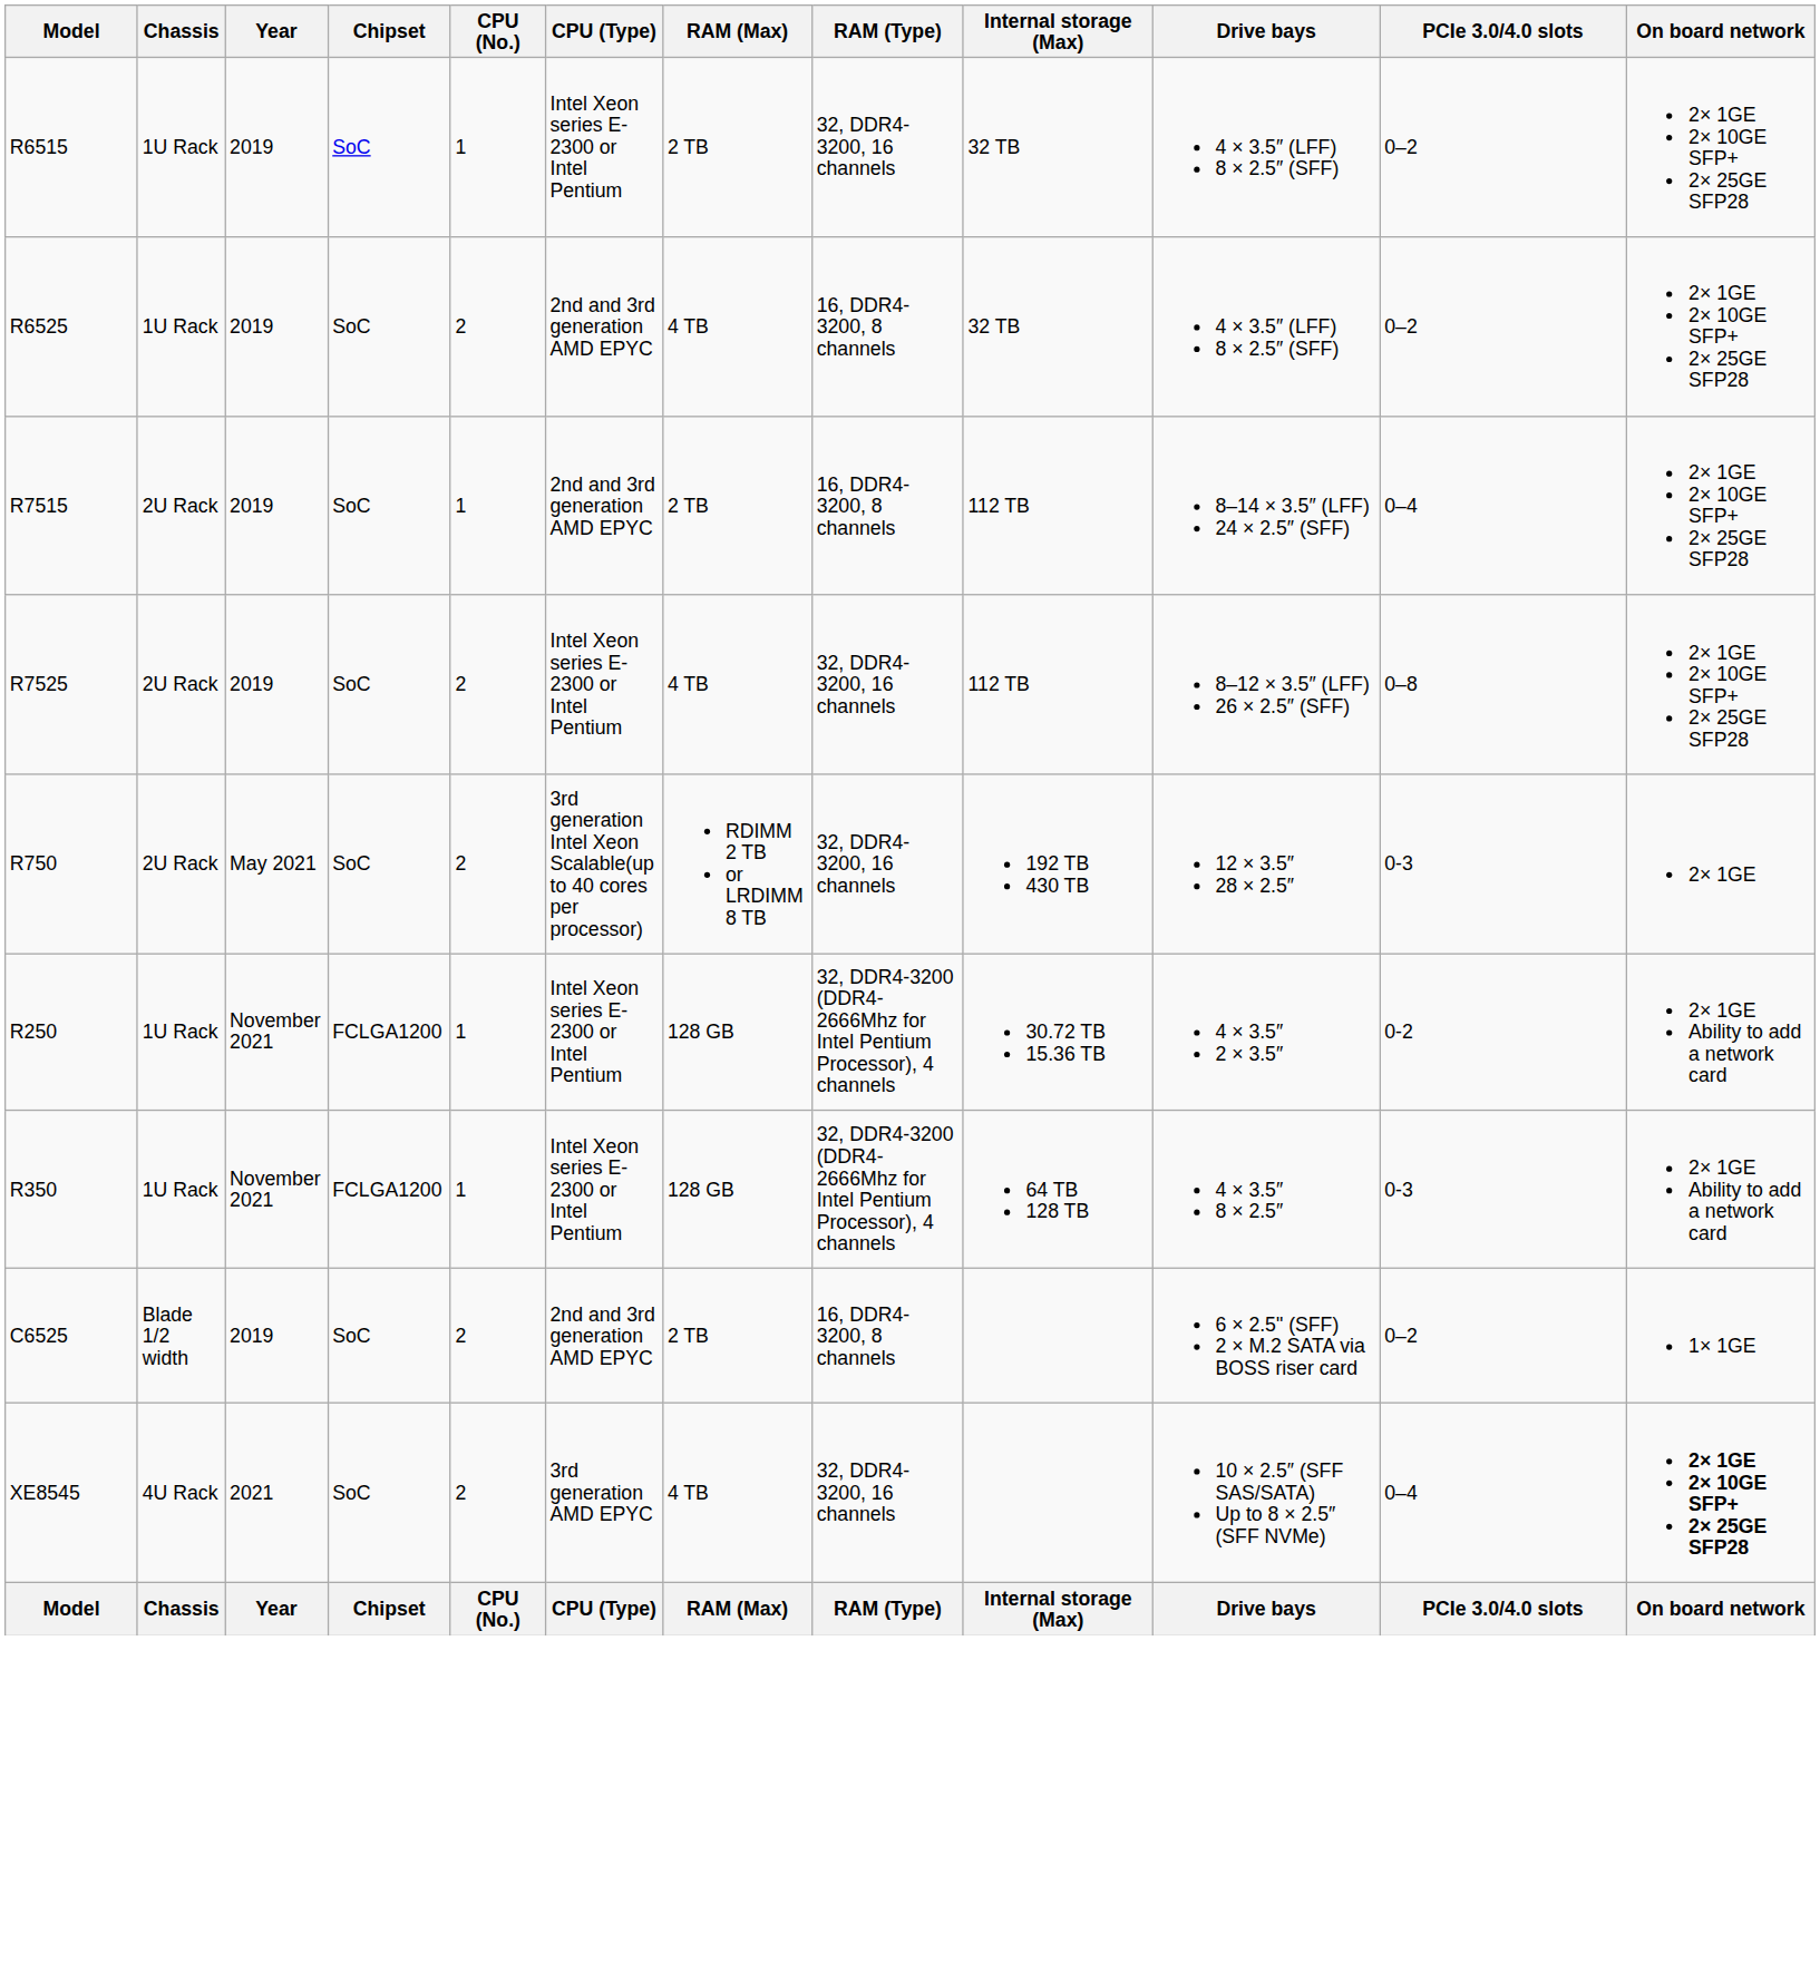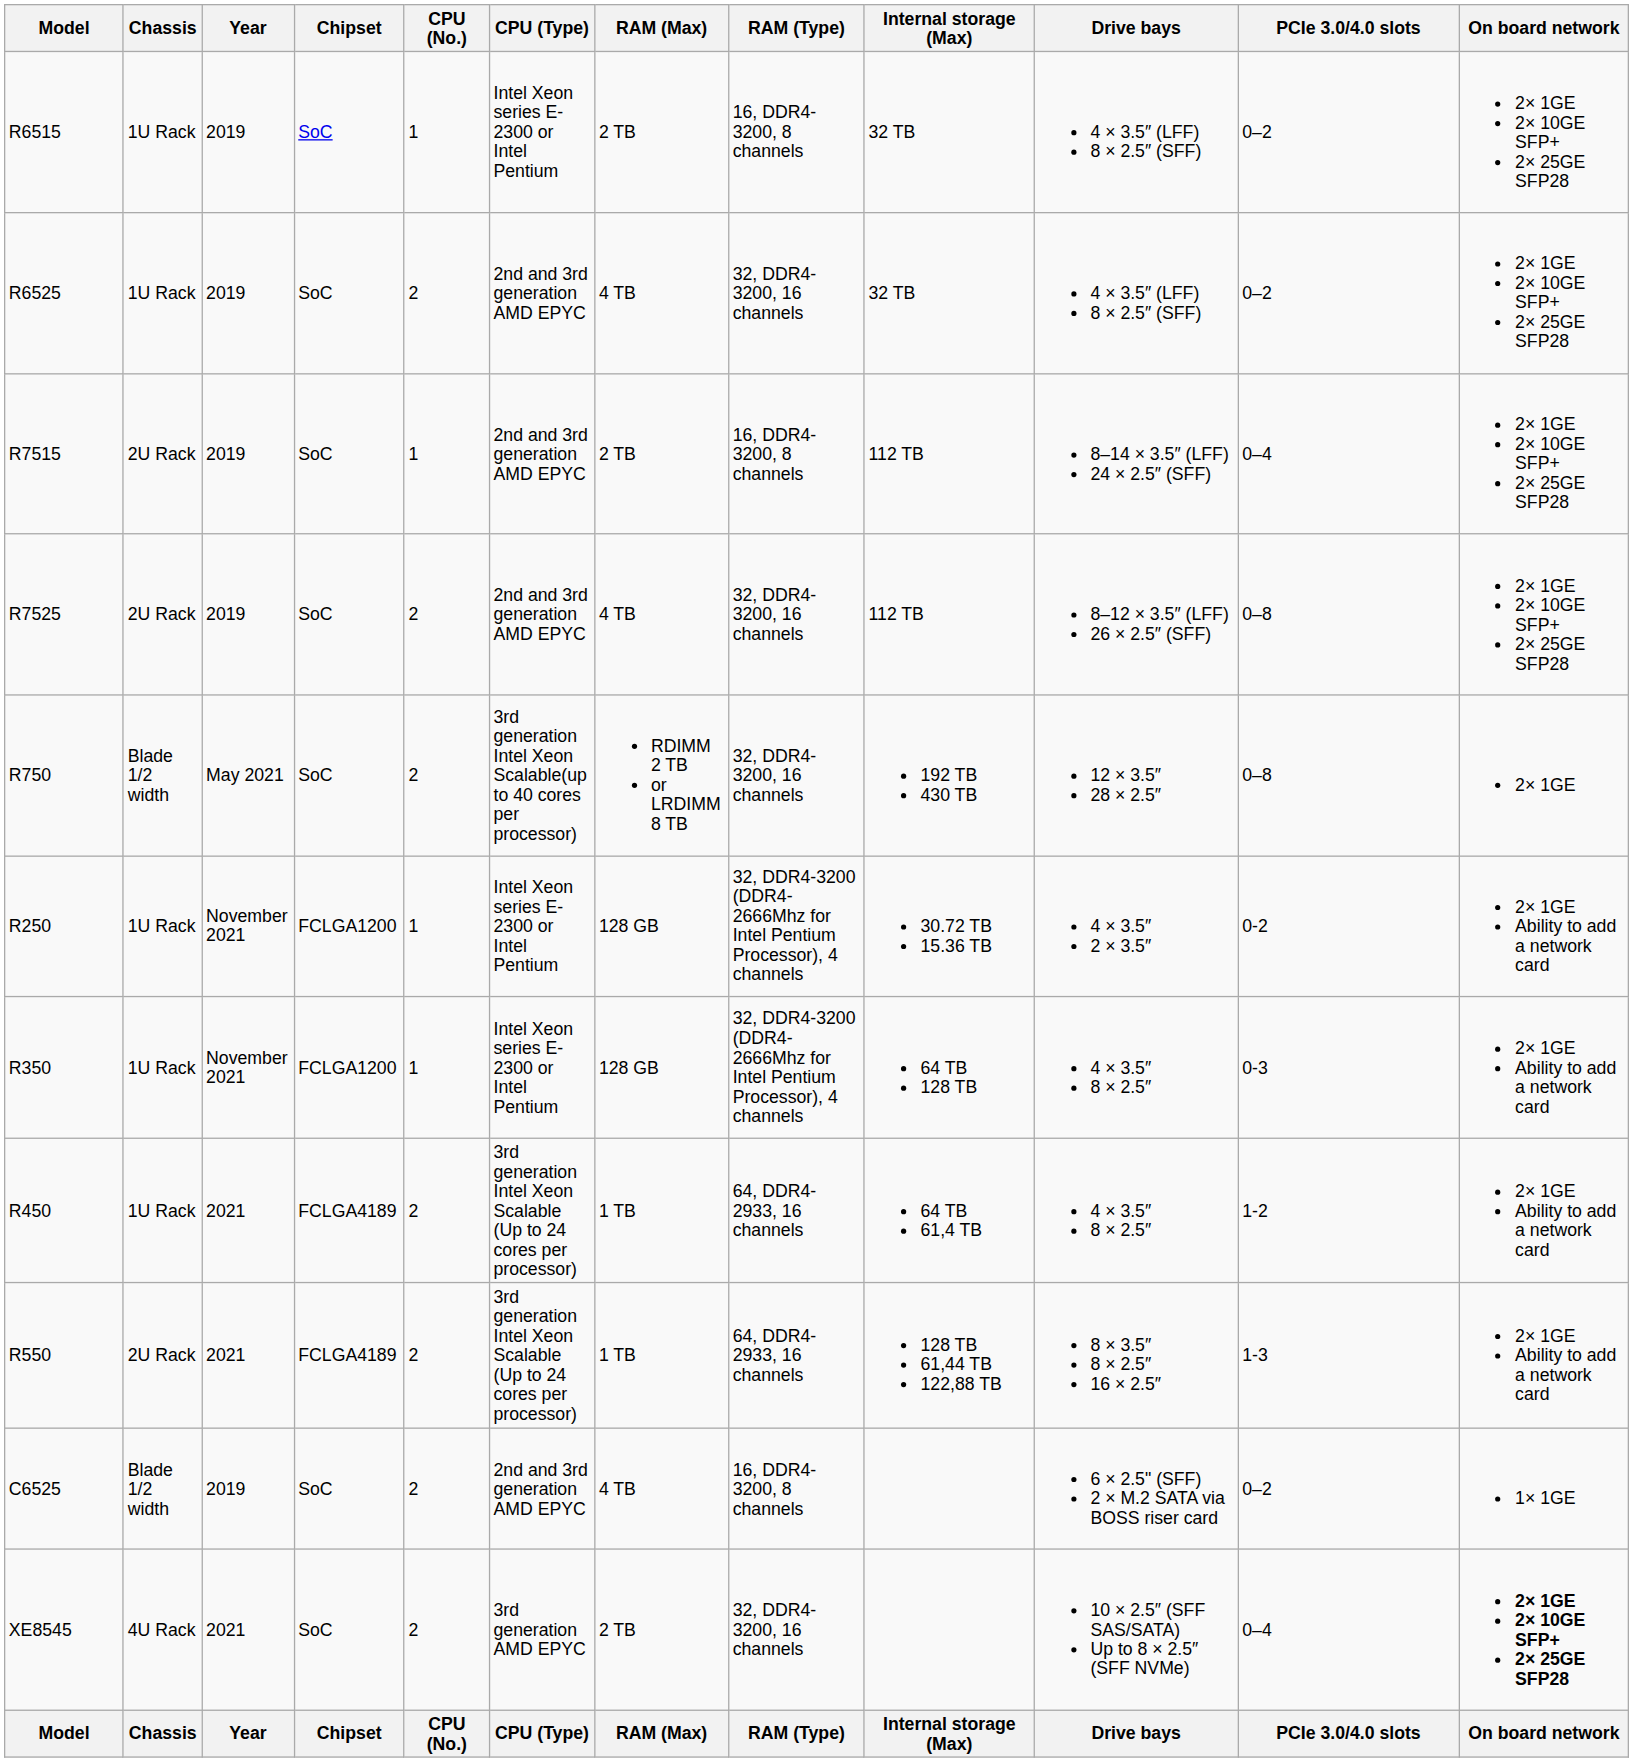R6515 | RAM (Type): 32, DDR4-3200, 16 channels -> 16, DDR4-3200, 8 channels
R6525 | RAM (Type): 16, DDR4-3200, 8 channels -> 32, DDR4-3200, 16 channels
R7525 | CPU (Type): Intel Xeon series E-2300 or Intel Pentium -> 2nd and 3rd generation AMD EPYC
R750 | Chassis: 2U Rack -> Blade 1/2 width
R750 | PCIe 3.0/4.0 slots: 0-3 -> 0–8
+ row: R450 | 1U Rack | 2021 | FCLGA4189 | 2 | 3rd generation Intel Xeon Scalable (Up to 24 cores per processor) | 1 TB | 64, DDR4-2933, 16 channels | 64 TB 61,4 TB | 4 × 3.5″ 8 × 2.5″ | 1-2 | 2× 1GE Ability to add a network card
+ row: R550 | 2U Rack | 2021 | FCLGA4189 | 2 | 3rd generation Intel Xeon Scalable (Up to 24 cores per processor) | 1 TB | 64, DDR4-2933, 16 channels | 128 TB 61,44 TB 122,88 TB | 8 × 3.5″ 8 × 2.5″ 16 × 2.5″ | 1-3 | 2× 1GE Ability to add a network card
C6525 | RAM (Max): 2 TB -> 4 TB
XE8545 | RAM (Max): 4 TB -> 2 TB
